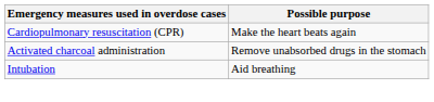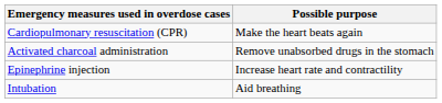+ row: Epinephrine injection | Increase heart rate and contractility
